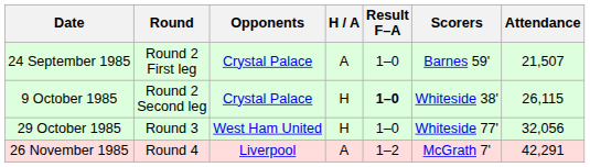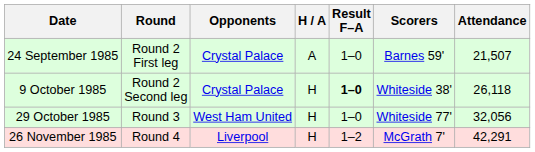9 October 1985 | Attendance: 26,115 -> 26,118
26 November 1985 | H / A: A -> H
